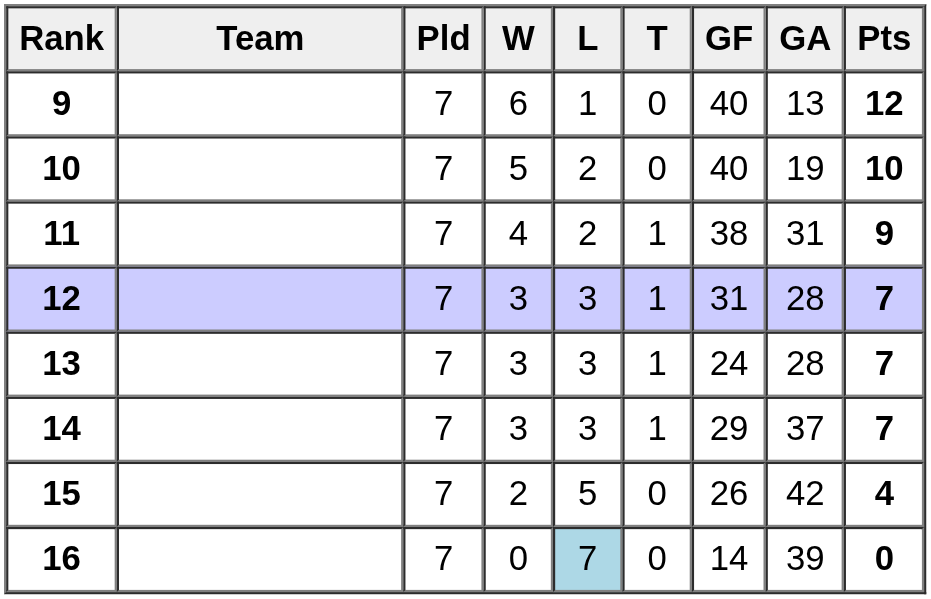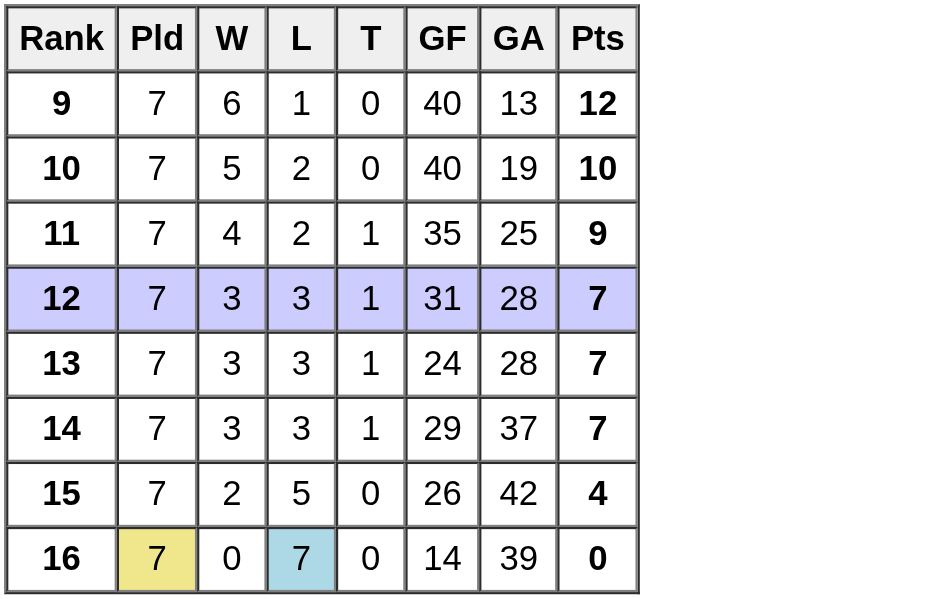- column: Team
11 | GF: 38 -> 35
11 | GA: 31 -> 25
16 | Pld: no background -> khaki background
